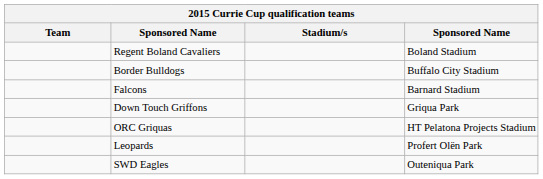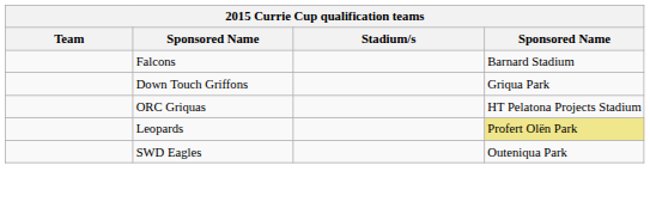- row: Regent Boland Cavaliers | Boland Stadium
- row: Border Bulldogs | Buffalo City Stadium
Leopards | column 4: no background -> khaki background
